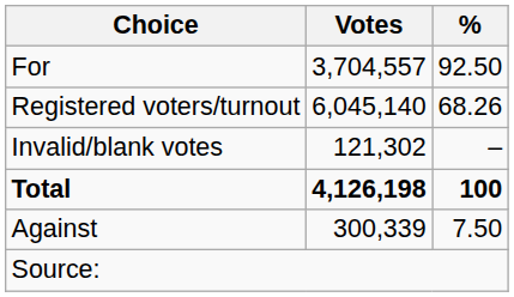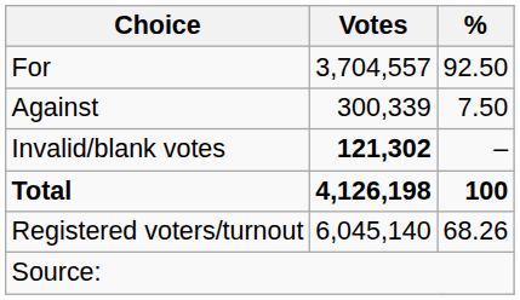rows swapped: Against <-> Registered voters/turnout
Invalid/blank votes | Votes: normal -> bold
